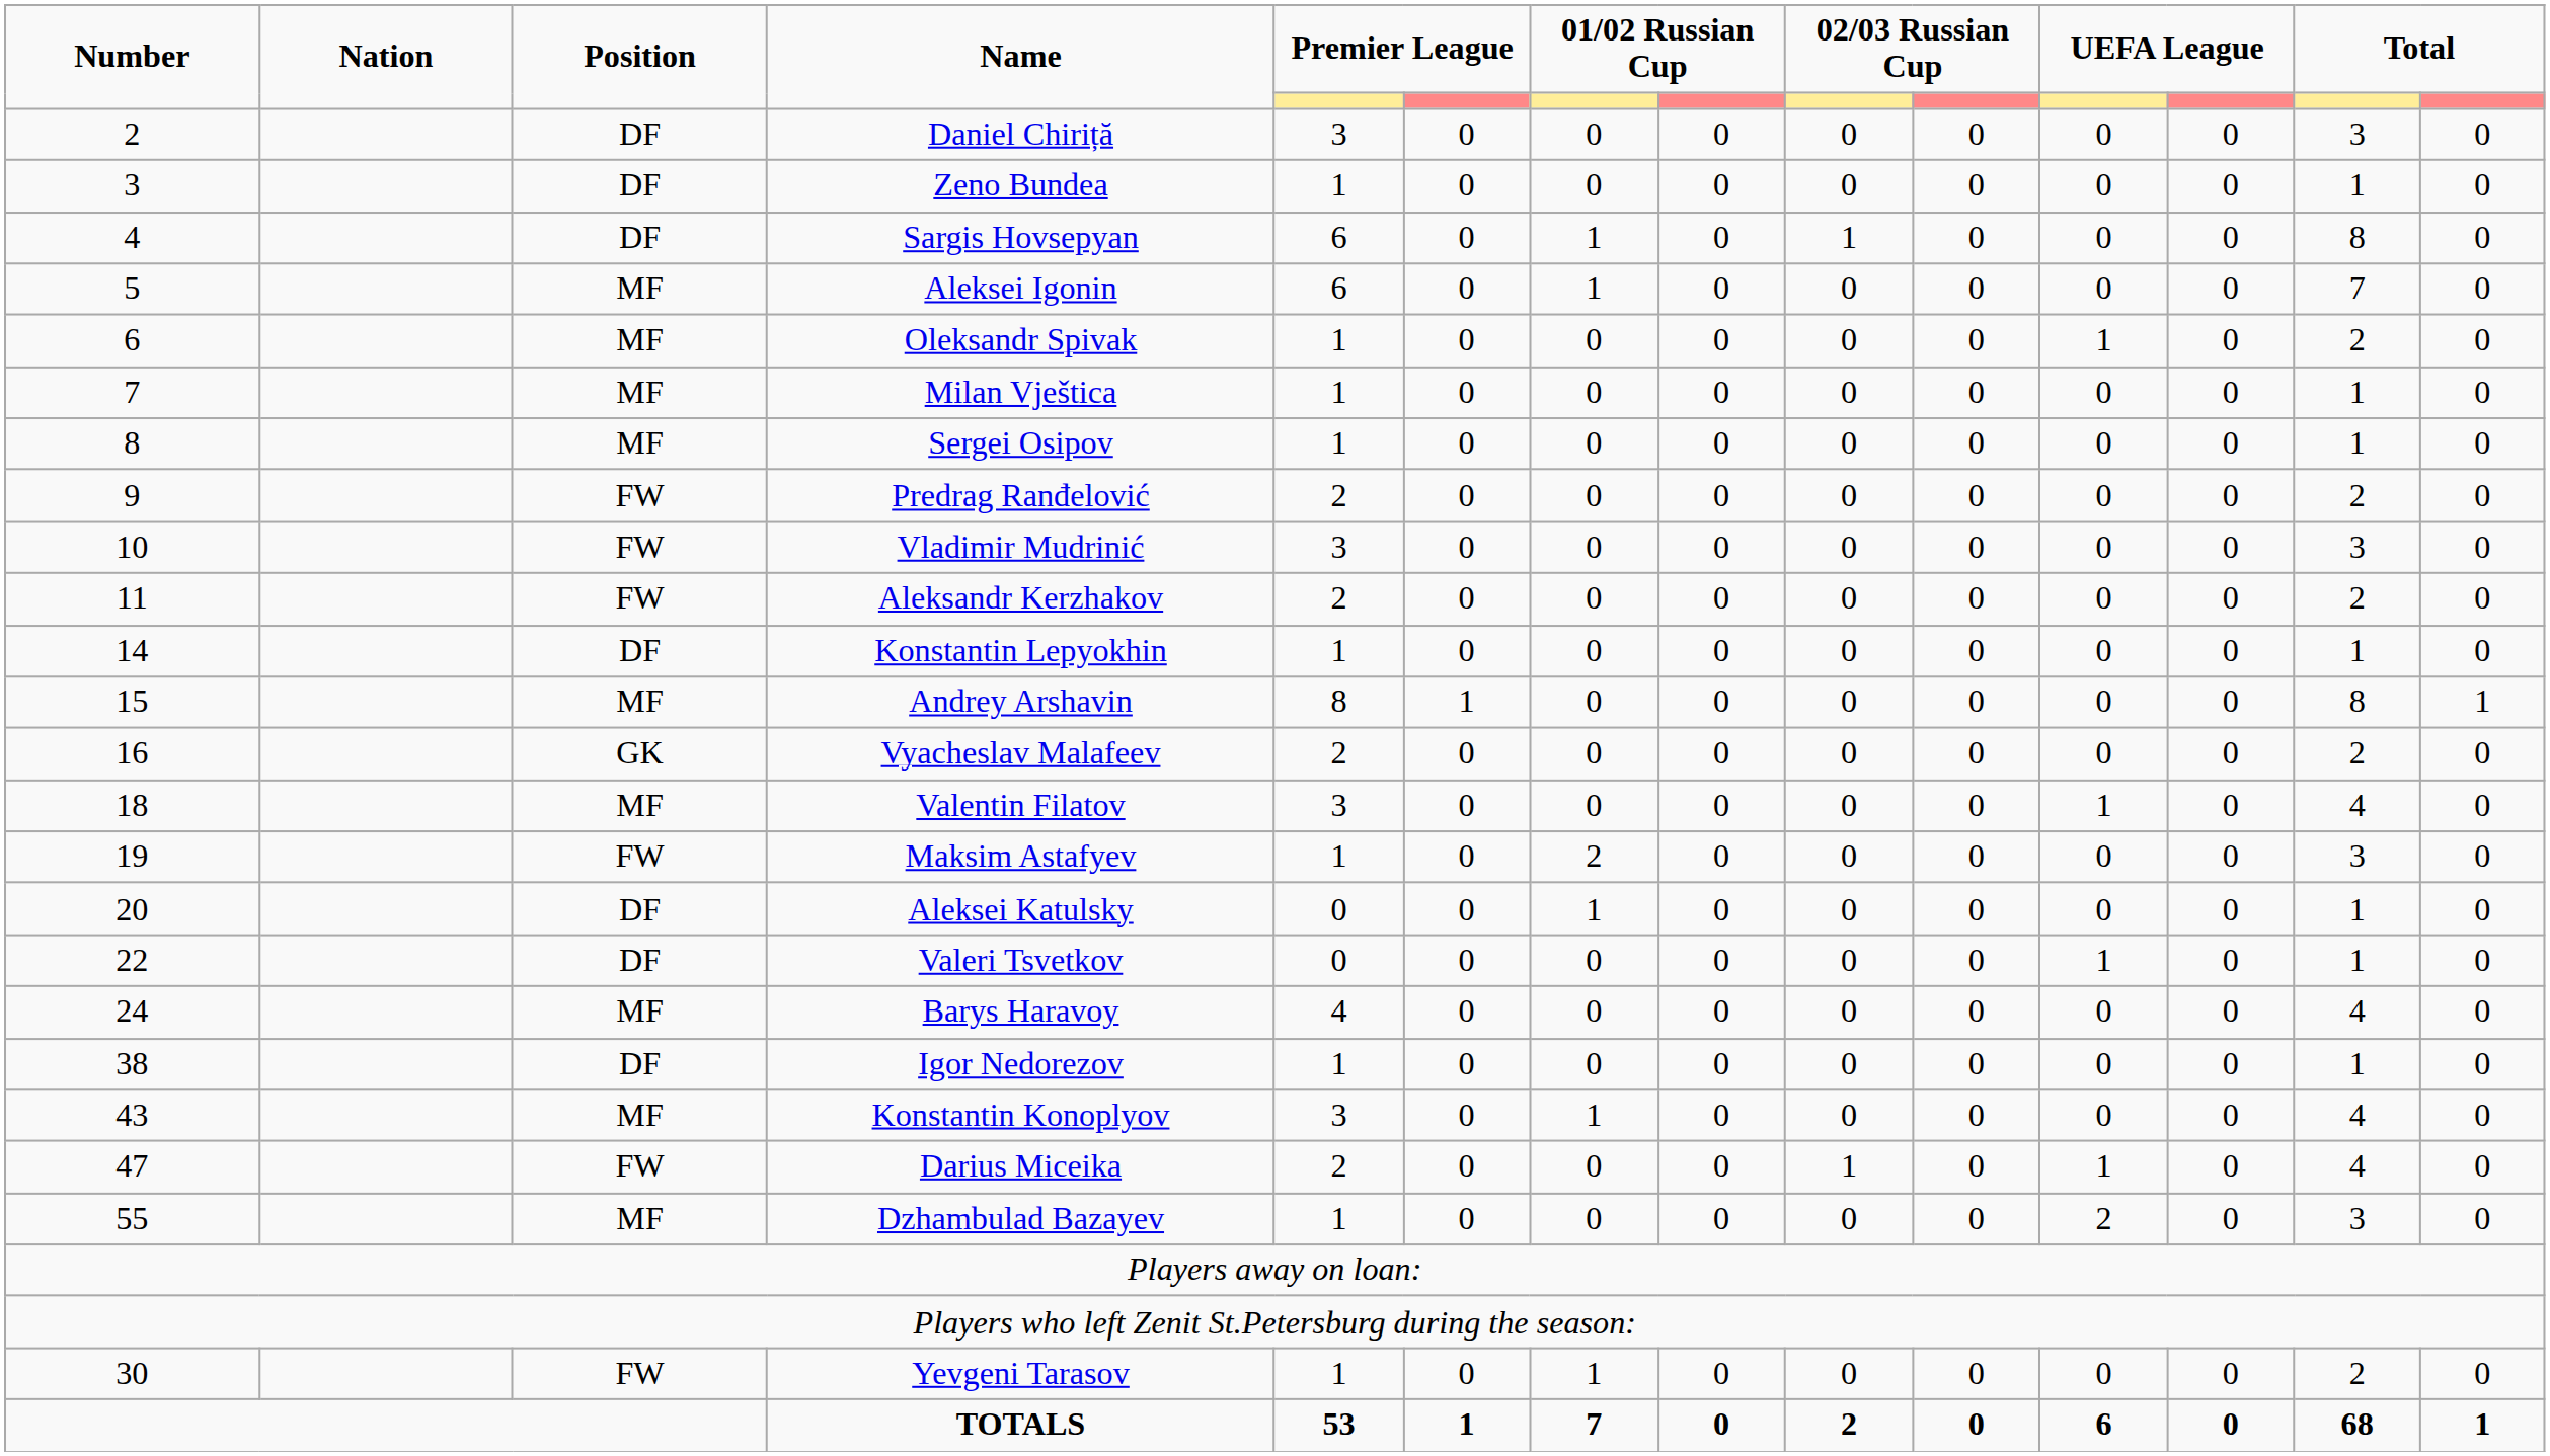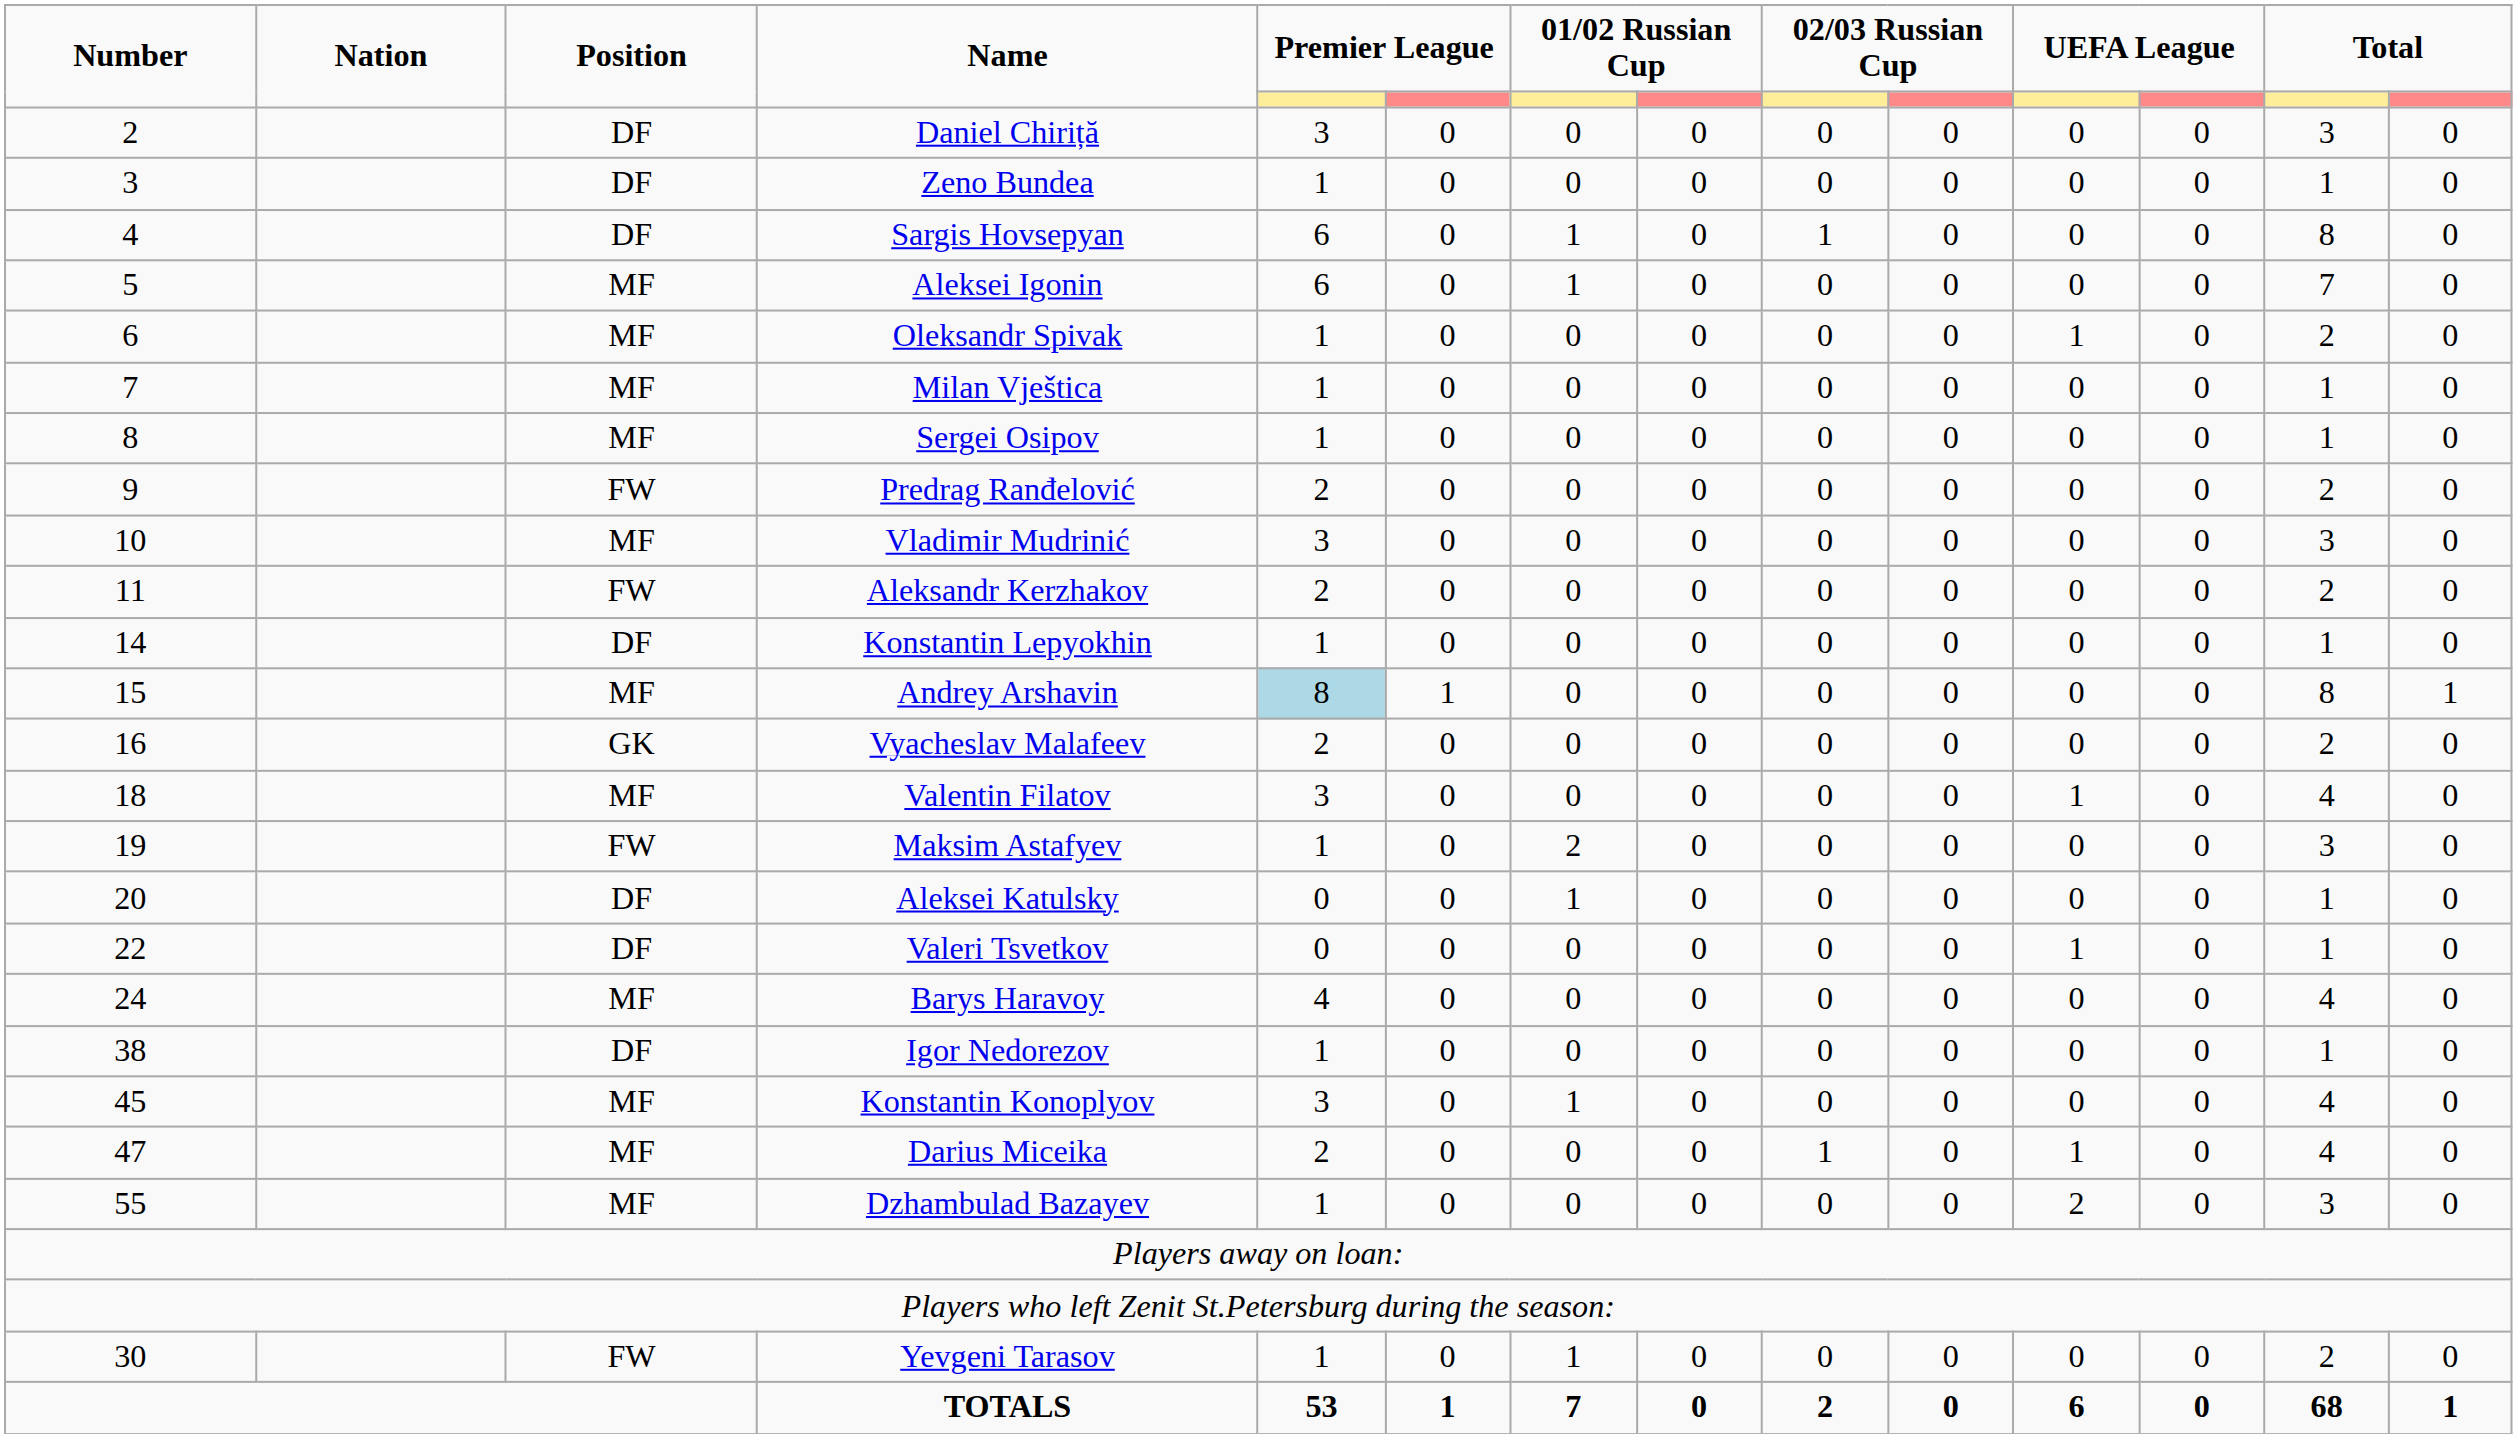Vladimir Mudrinić | Position: FW -> MF
Andrey Arshavin | column 5: no background -> lightblue background
Konstantin Konoplyov | Number: 43 -> 45
Darius Miceika | Position: FW -> MF
